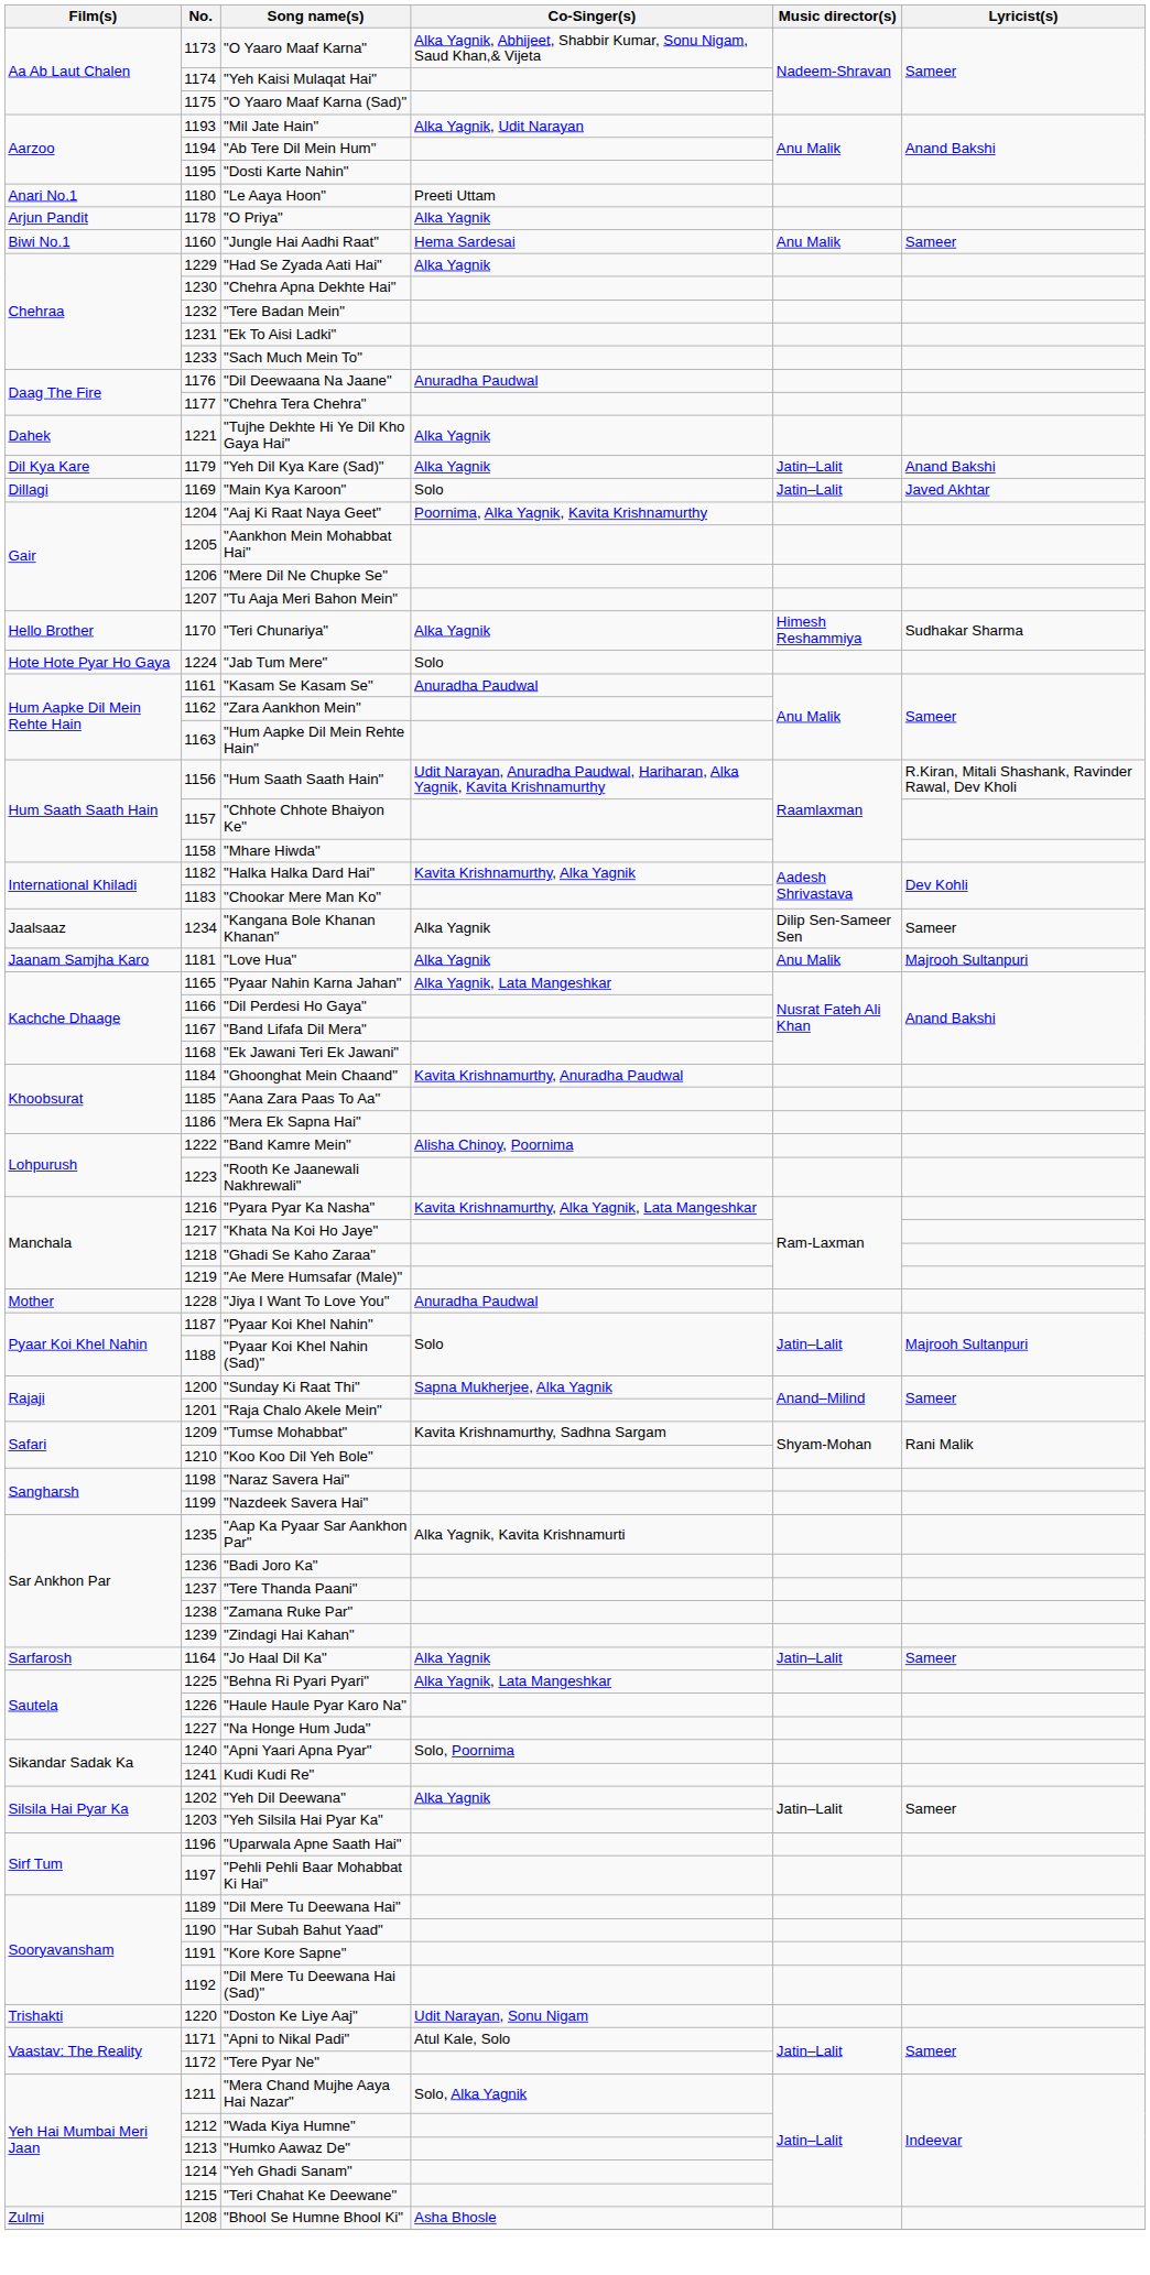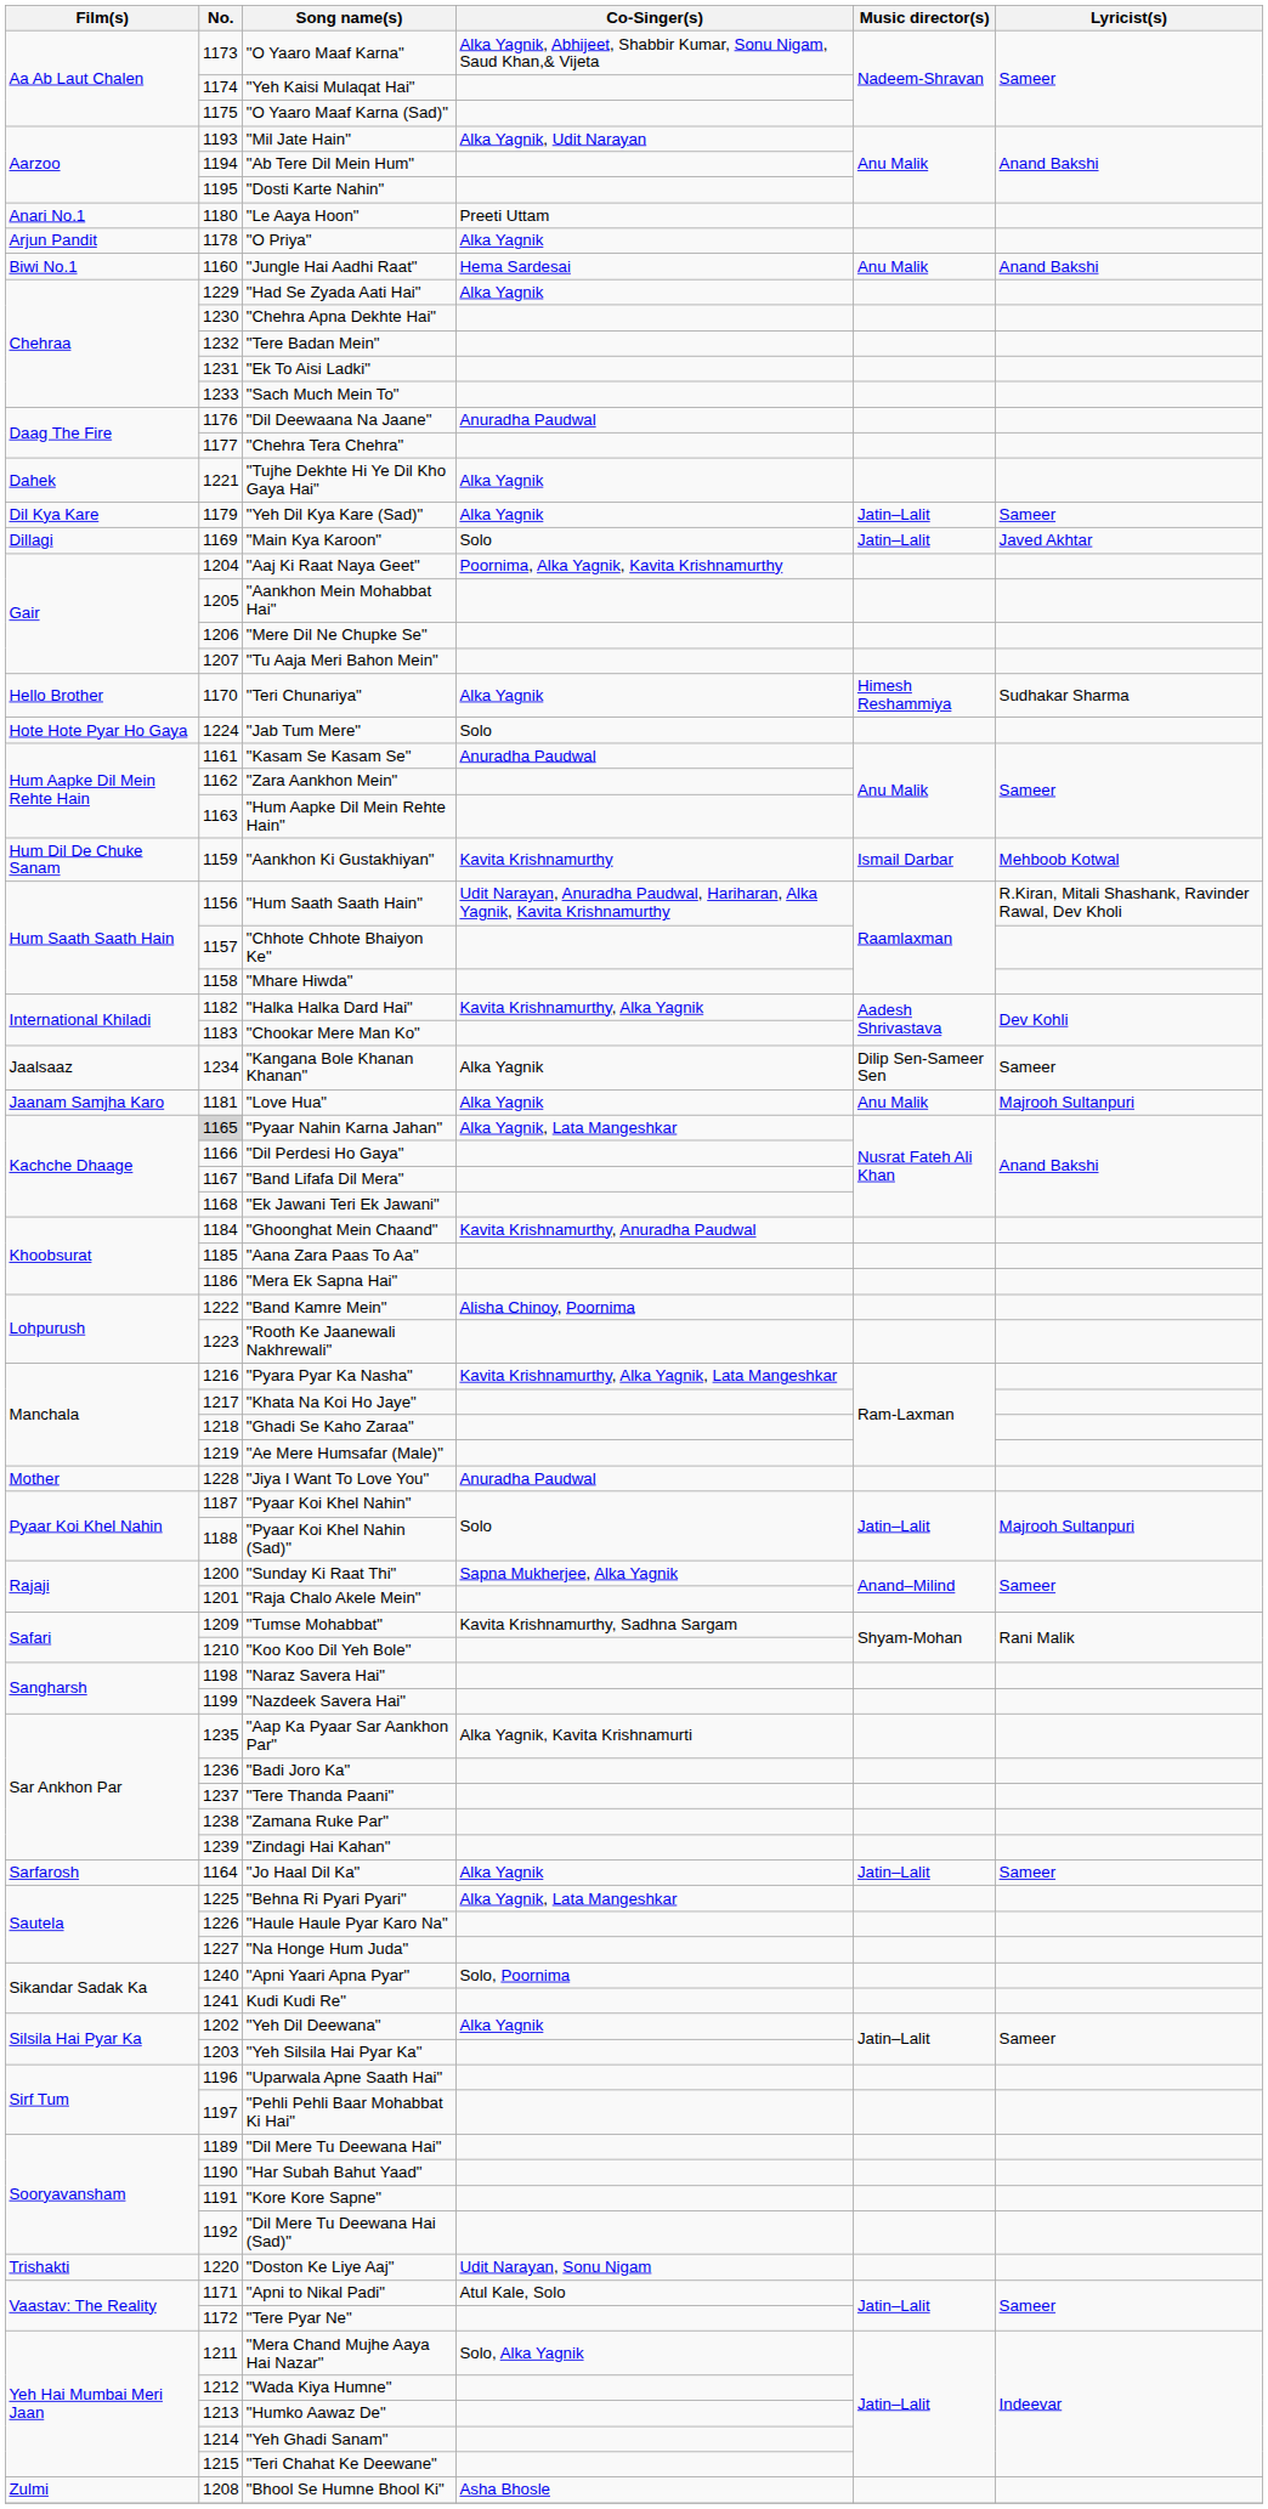"Jungle Hai Aadhi Raat" | Lyricist(s): Sameer -> Anand Bakshi
"Yeh Dil Kya Kare (Sad)" | Lyricist(s): Anand Bakshi -> Sameer
+ row: Hum Dil De Chuke Sanam | 1159 | "Aankhon Ki Gustakhiyan" | Kavita Krishnamurthy | Ismail Darbar | Mehboob Kotwal
"Pyaar Nahin Karna Jahan" | No.: no background -> lightgrey background
